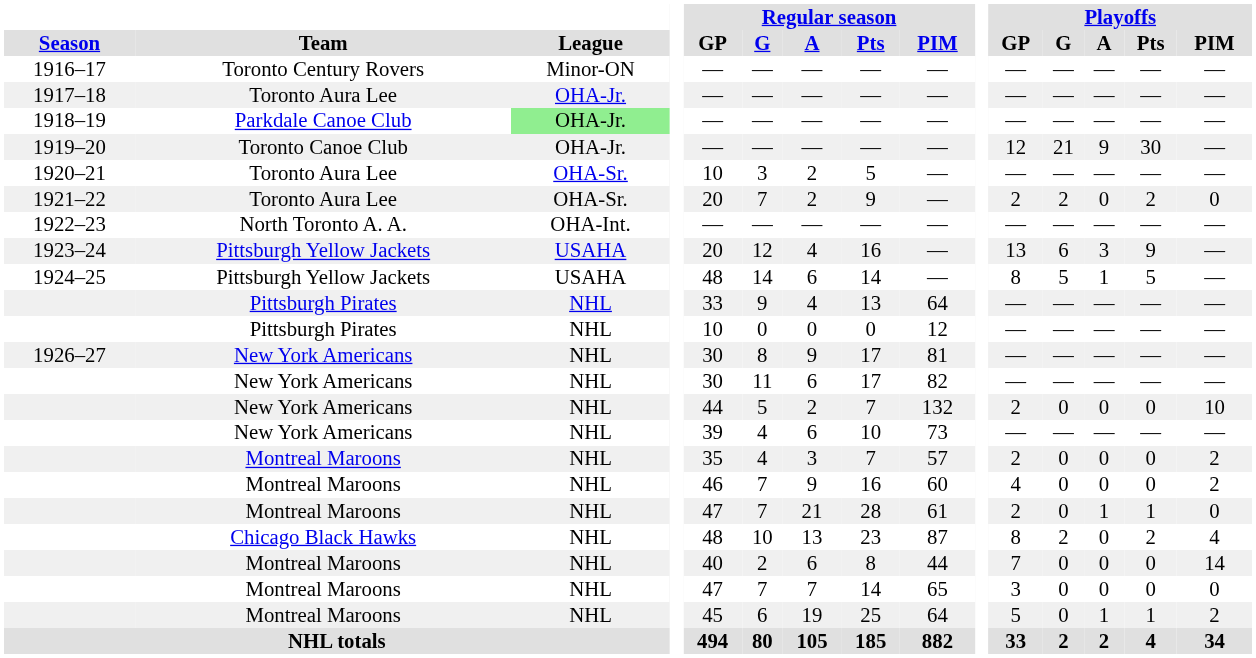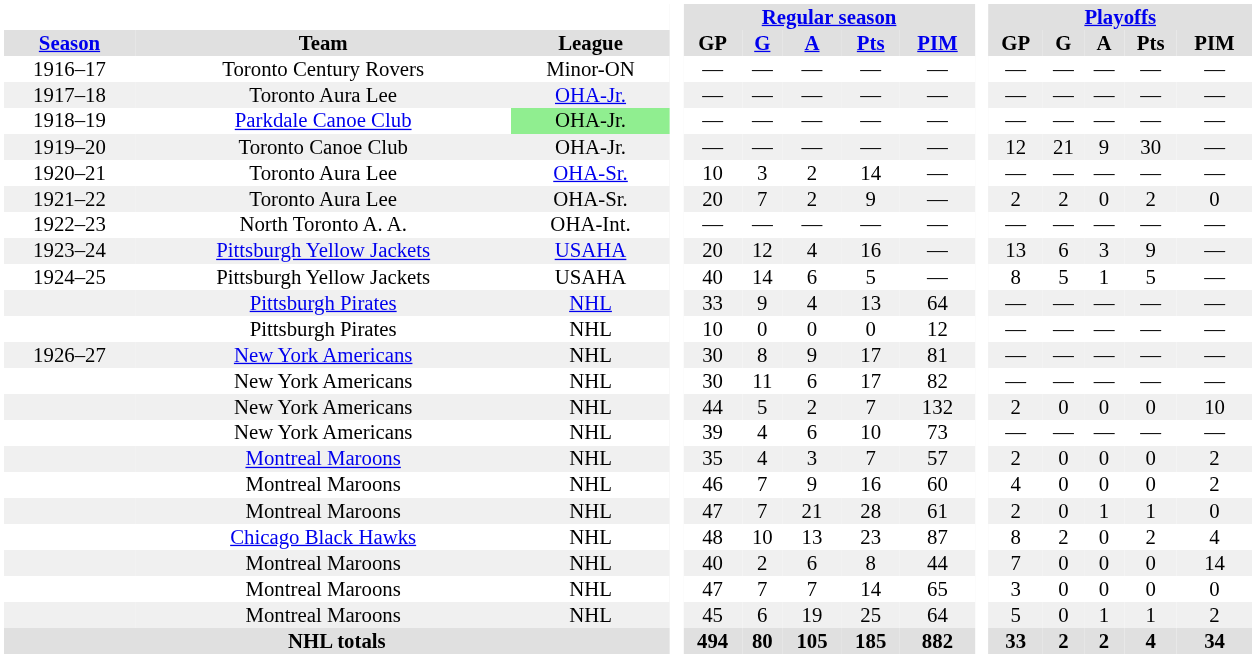1920–21 | Regular season / Pts: 5 -> 14
1924–25 | Regular season / GP: 48 -> 40
1924–25 | Regular season / Pts: 14 -> 5
